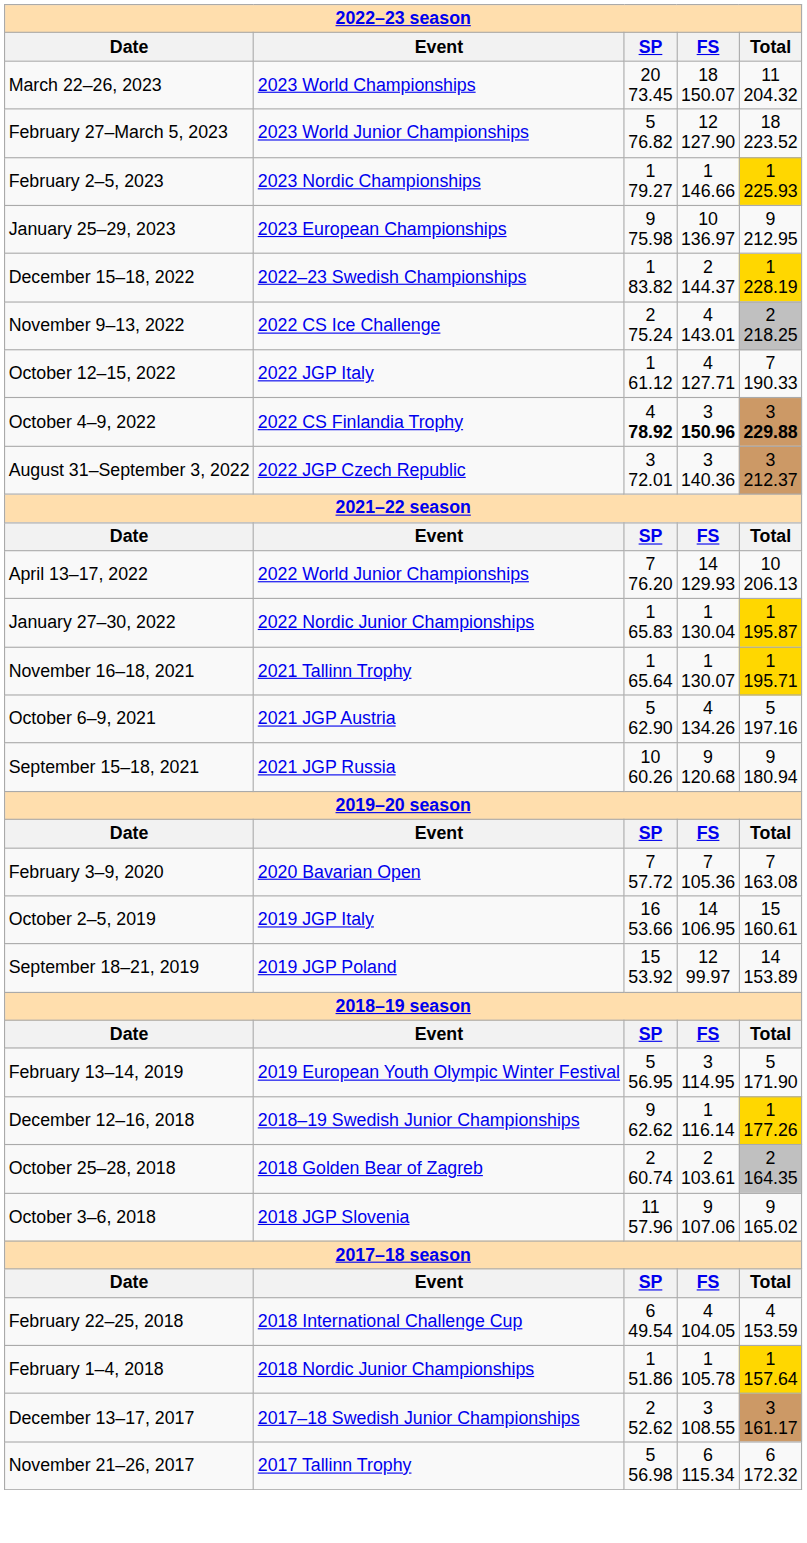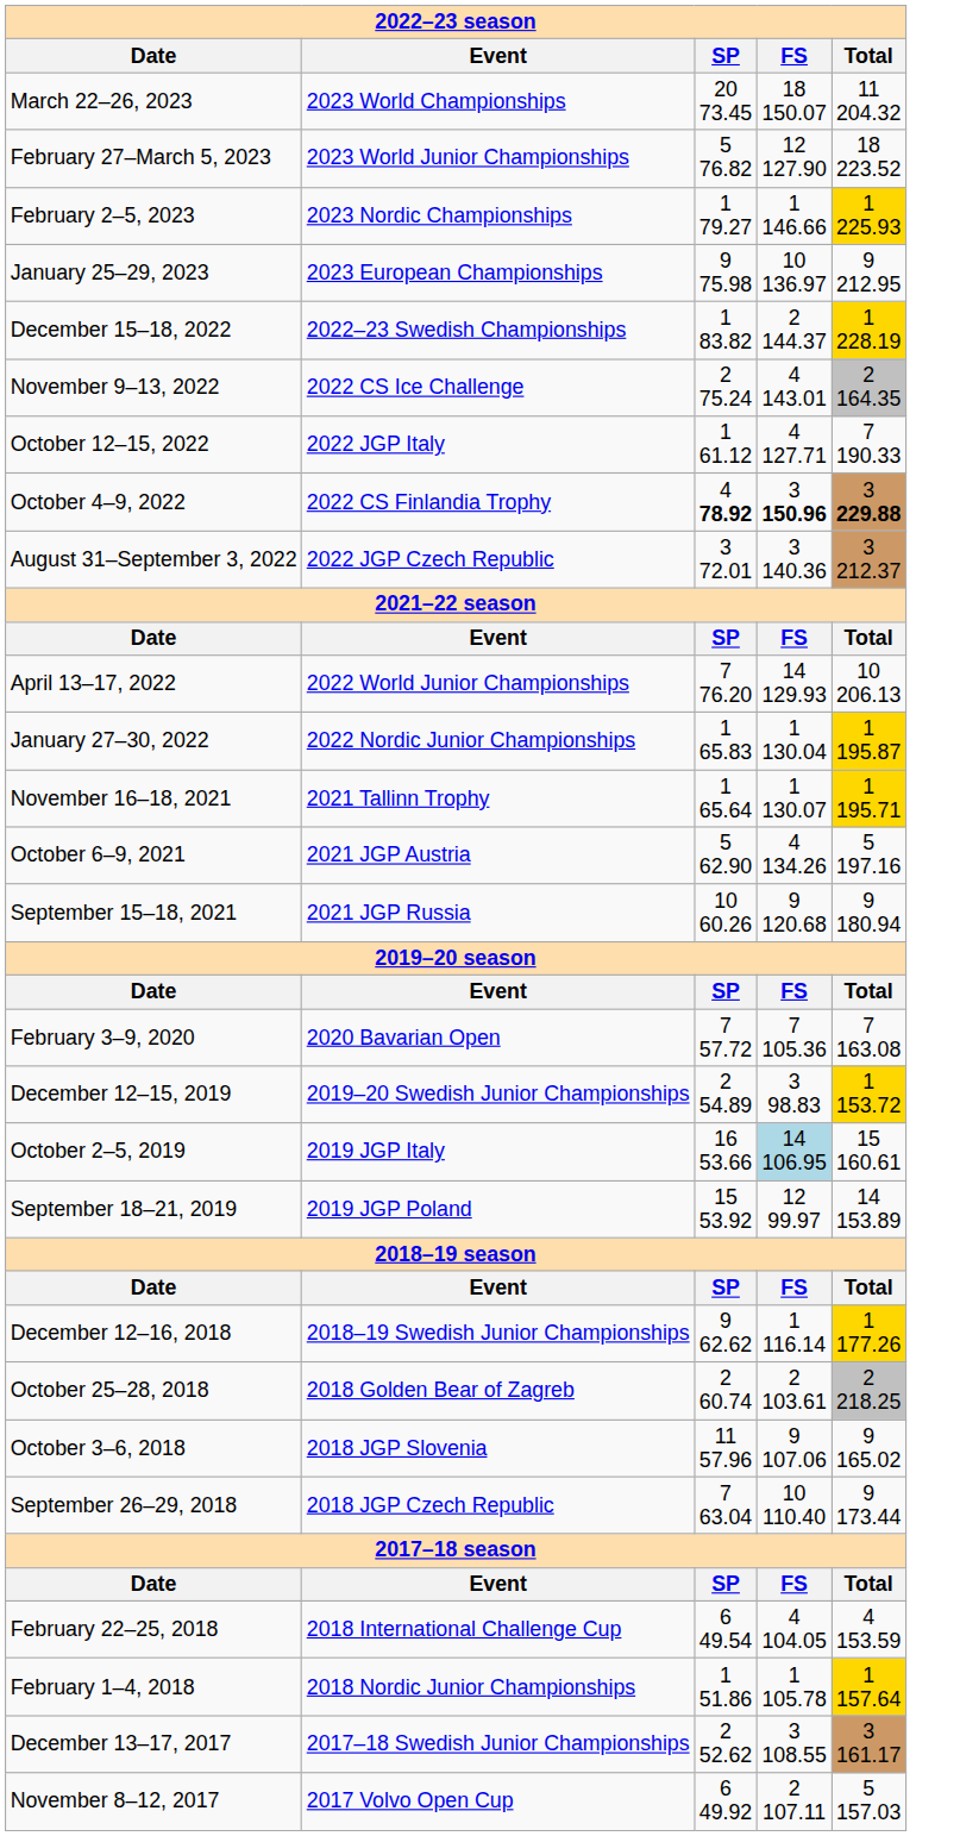November 9–13, 2022 | column 5: 2 218.25 -> 2 164.35
+ row: December 12–15, 2019 | 2019–20 Swedish Junior Championships | 2 54.89 | 3 98.83 | 1 153.72
October 2–5, 2019 | column 4: no background -> lightblue background
- row: February 13–14, 2019 | 2019 European Youth Olympic Winter Festival | 5 56.95 | 3 114.95 | 5 171.90
October 25–28, 2018 | column 5: 2 164.35 -> 2 218.25
+ row: September 26–29, 2018 | 2018 JGP Czech Republic | 7 63.04 | 10 110.40 | 9 173.44
- row: November 21–26, 2017 | 2017 Tallinn Trophy | 5 56.98 | 6 115.34 | 6 172.32
+ row: November 8–12, 2017 | 2017 Volvo Open Cup | 6 49.92 | 2 107.11 | 5 157.03
